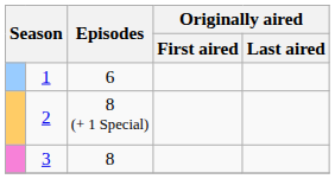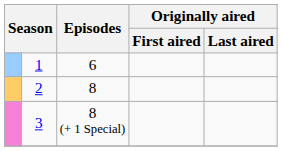2 | Episodes: 8 (+ 1 Special) -> 8
3 | Episodes: 8 -> 8 (+ 1 Special)
